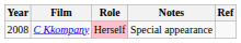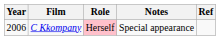C Kkompany | Year: 2008 -> 2006
